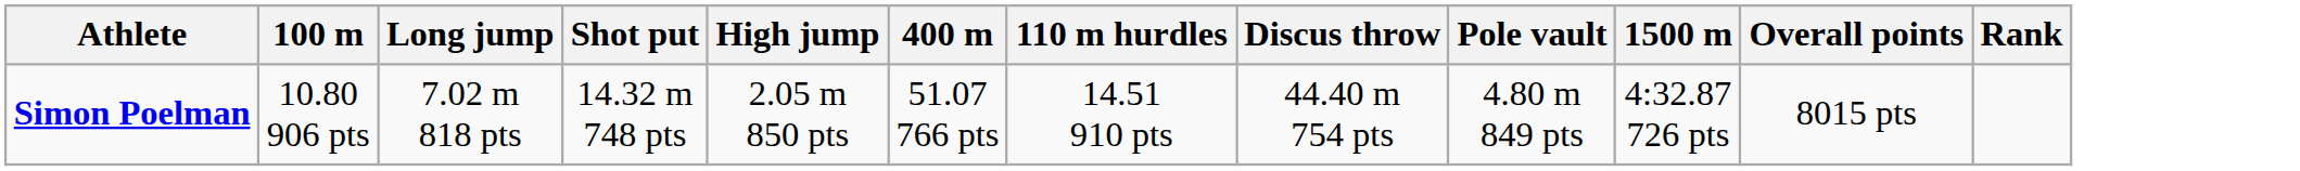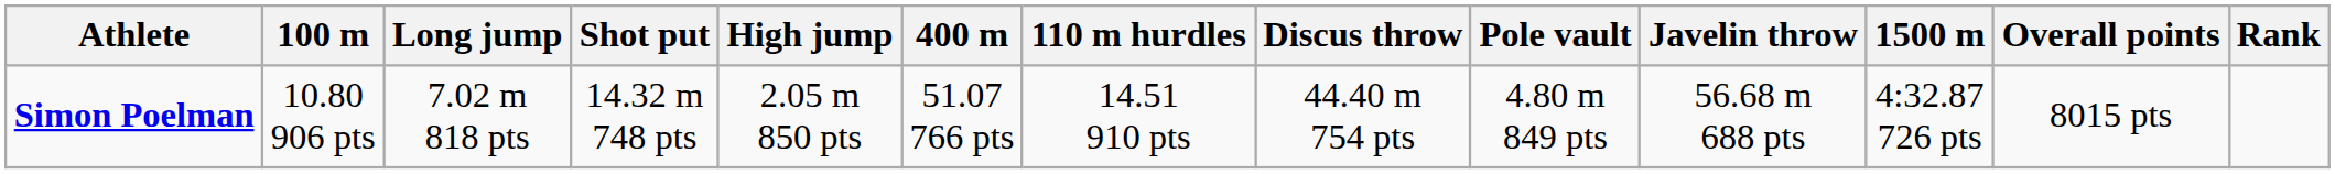+ column: Javelin throw | 56.68 m 688 pts
